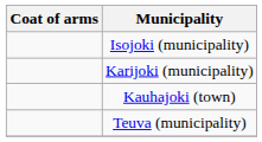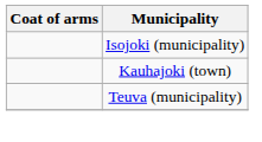- row: Karijoki (municipality)
